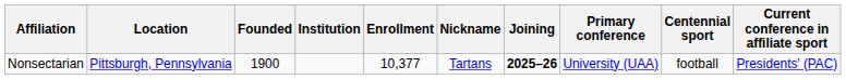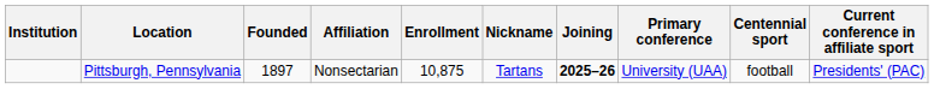columns swapped: Institution <-> Affiliation
Pittsburgh, Pennsylvania | Founded: 1900 -> 1897
Pittsburgh, Pennsylvania | Enrollment: 10,377 -> 10,875
